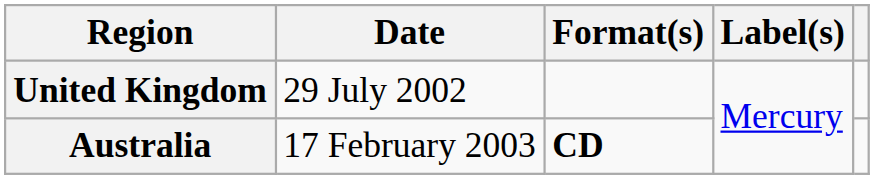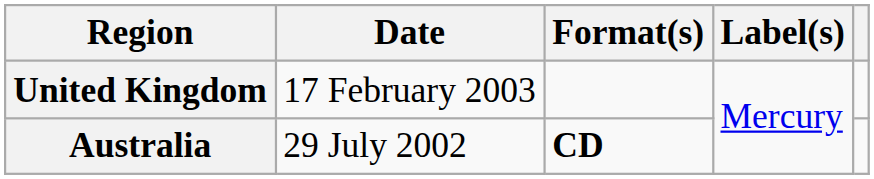United Kingdom | Date: 29 July 2002 -> 17 February 2003
Australia | Date: 17 February 2003 -> 29 July 2002
